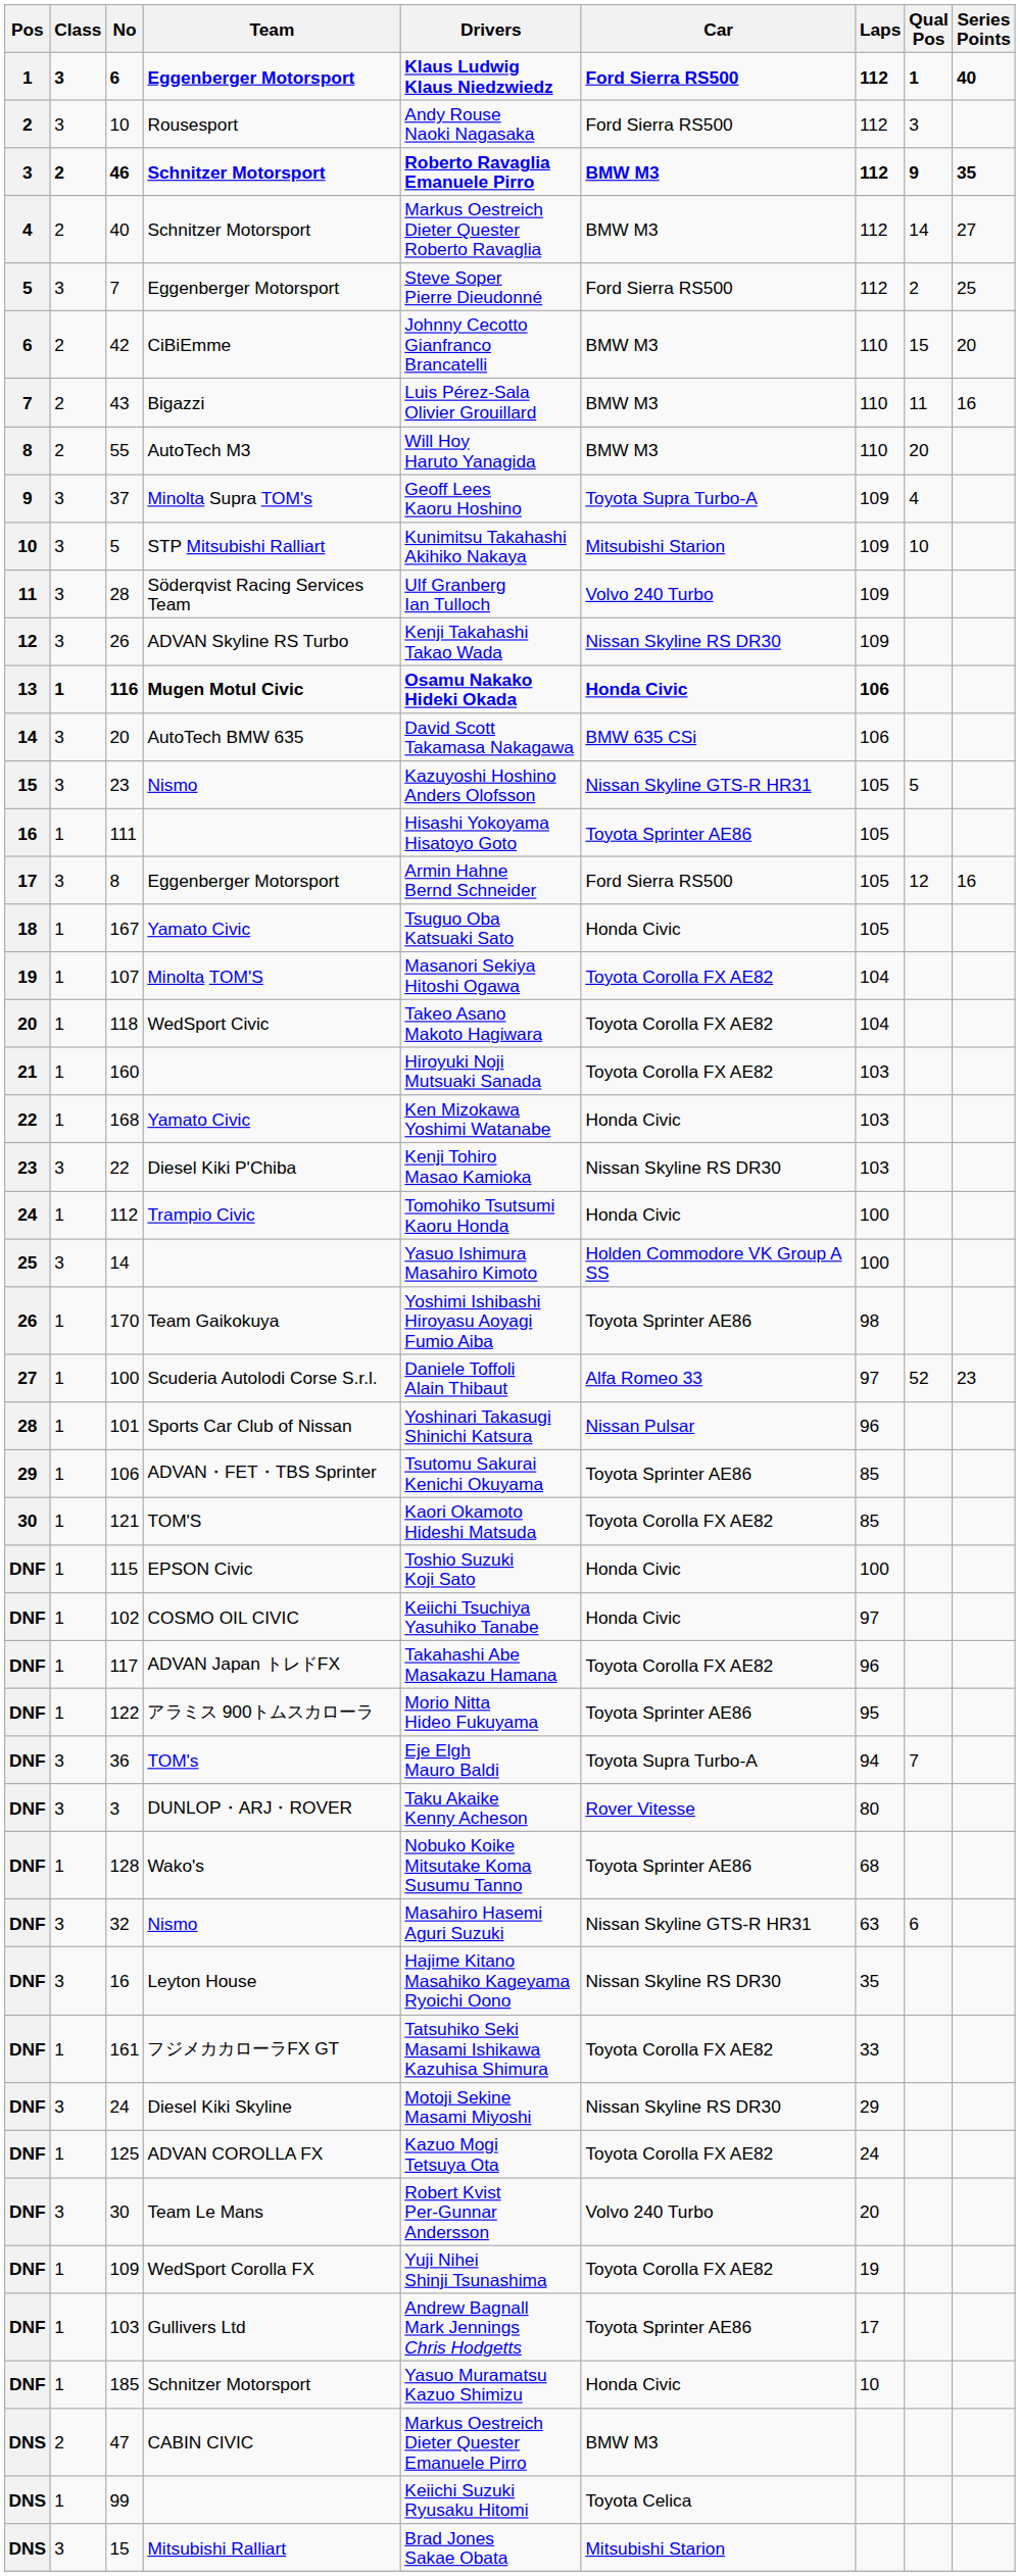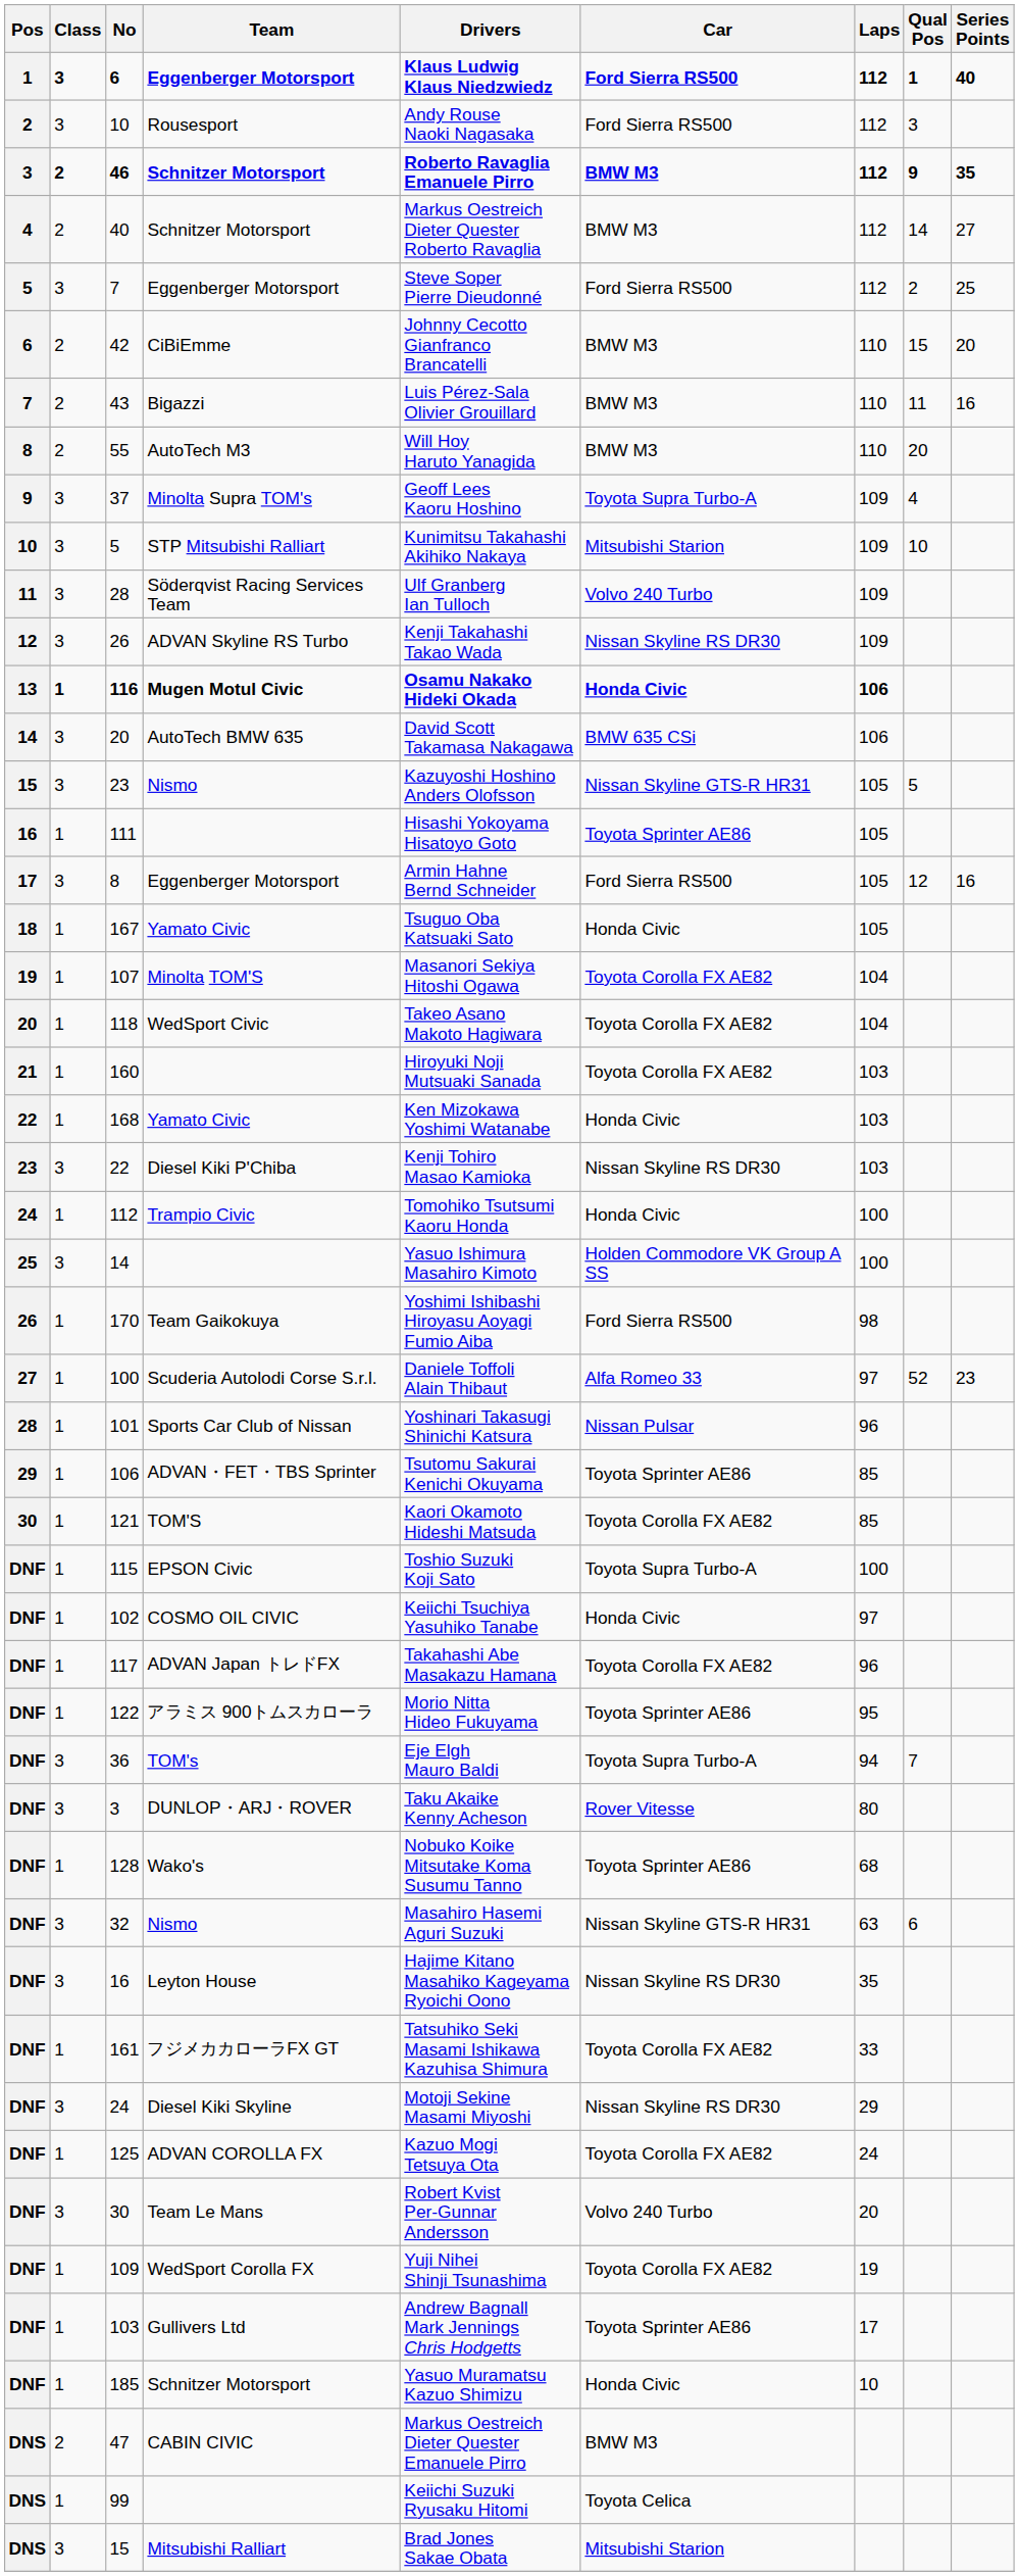170 | Car: Toyota Sprinter AE86 -> Ford Sierra RS500
115 | Car: Honda Civic -> Toyota Supra Turbo-A
